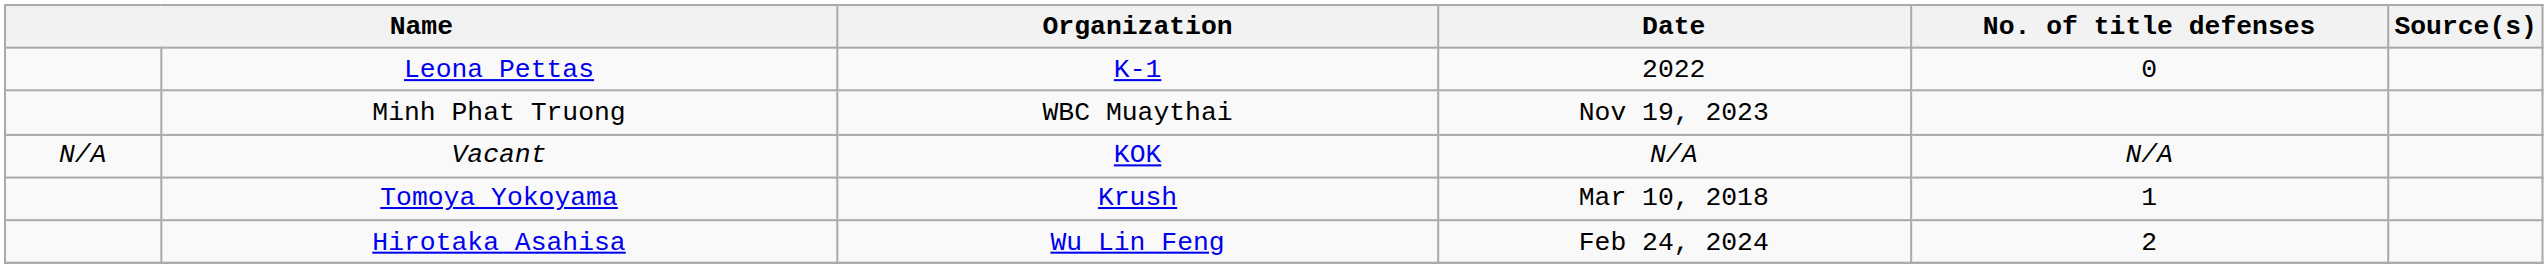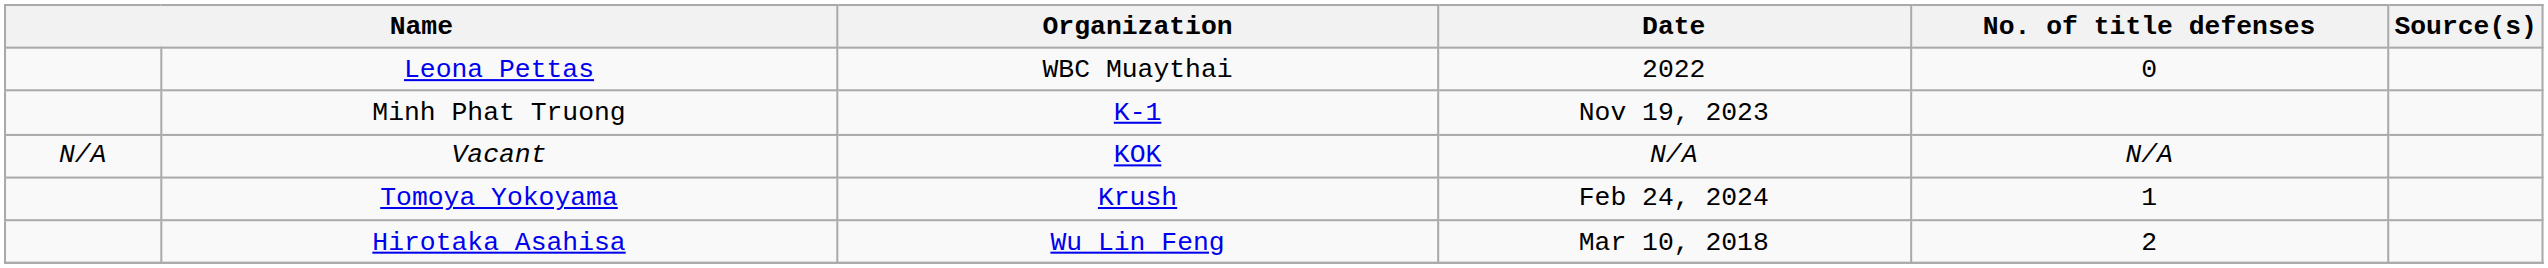Leona Pettas | Organization: K-1 -> WBC Muaythai
Minh Phat Truong | Organization: WBC Muaythai -> K-1
Tomoya Yokoyama | Date: Mar 10, 2018 -> Feb 24, 2024
Hirotaka Asahisa | Date: Feb 24, 2024 -> Mar 10, 2018
